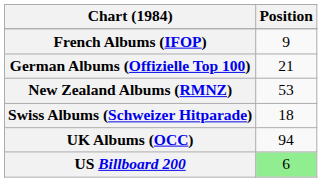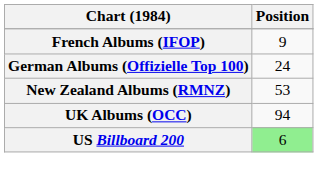German Albums (Offizielle Top 100) | Position: 21 -> 24
- row: Swiss Albums (Schweizer Hitparade) | 18
